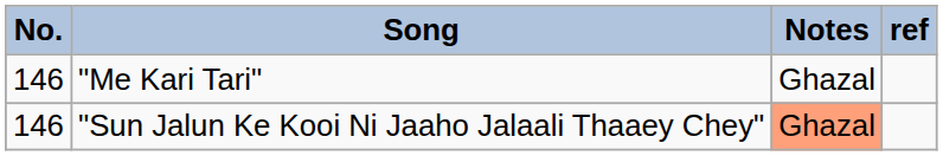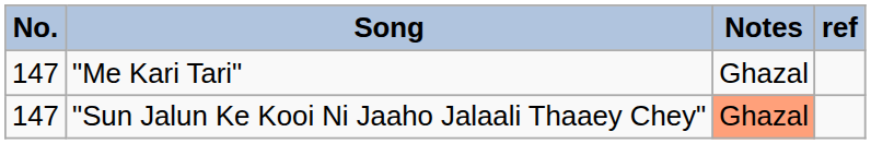"Me Kari Tari" | No.: 146 -> 147
"Sun Jalun Ke Kooi Ni Jaaho Jalaali Thaaey Chey" | No.: 146 -> 147
